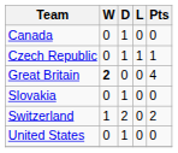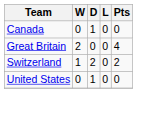- row: Czech Republic | 0 | 1 | 1 | 1
Great Britain | W: bold -> normal
- row: Slovakia | 0 | 1 | 0 | 0
